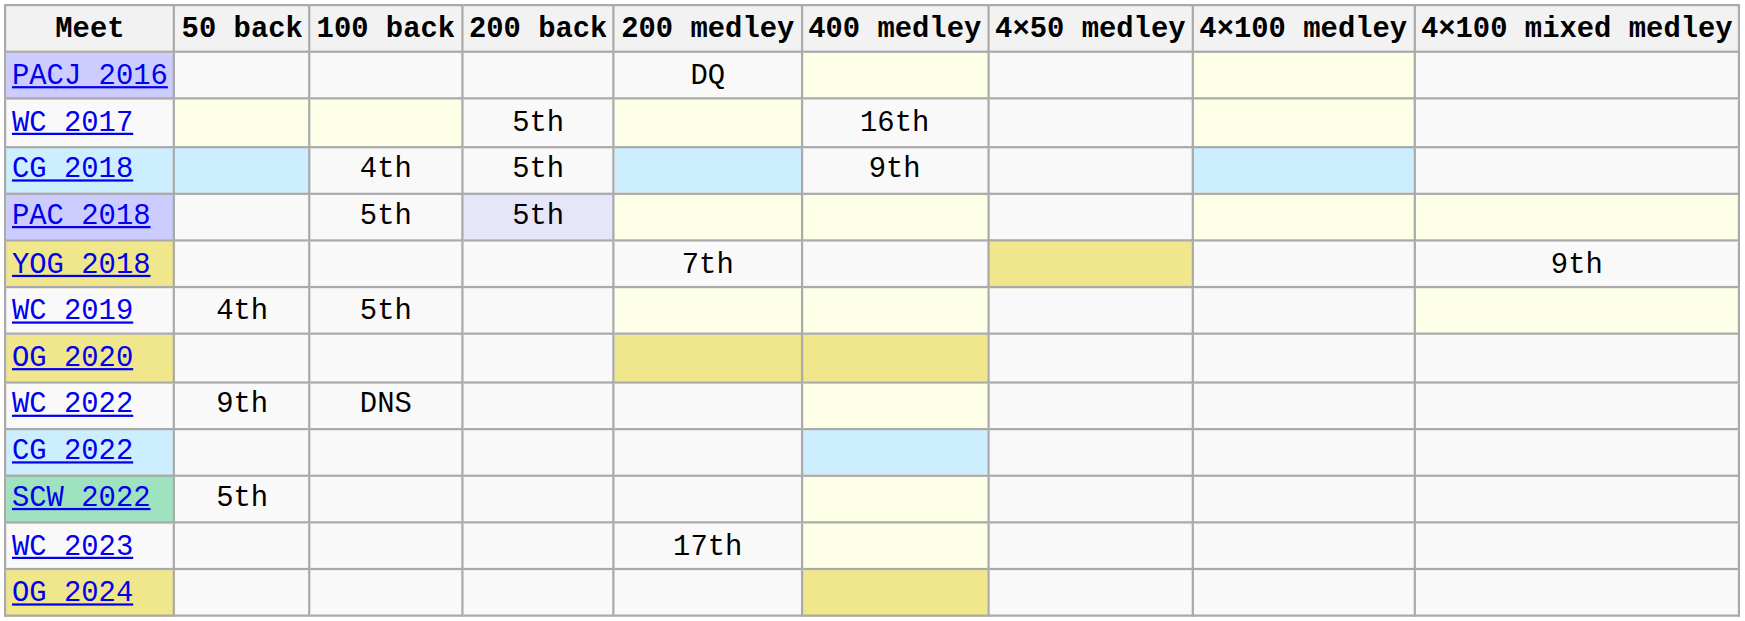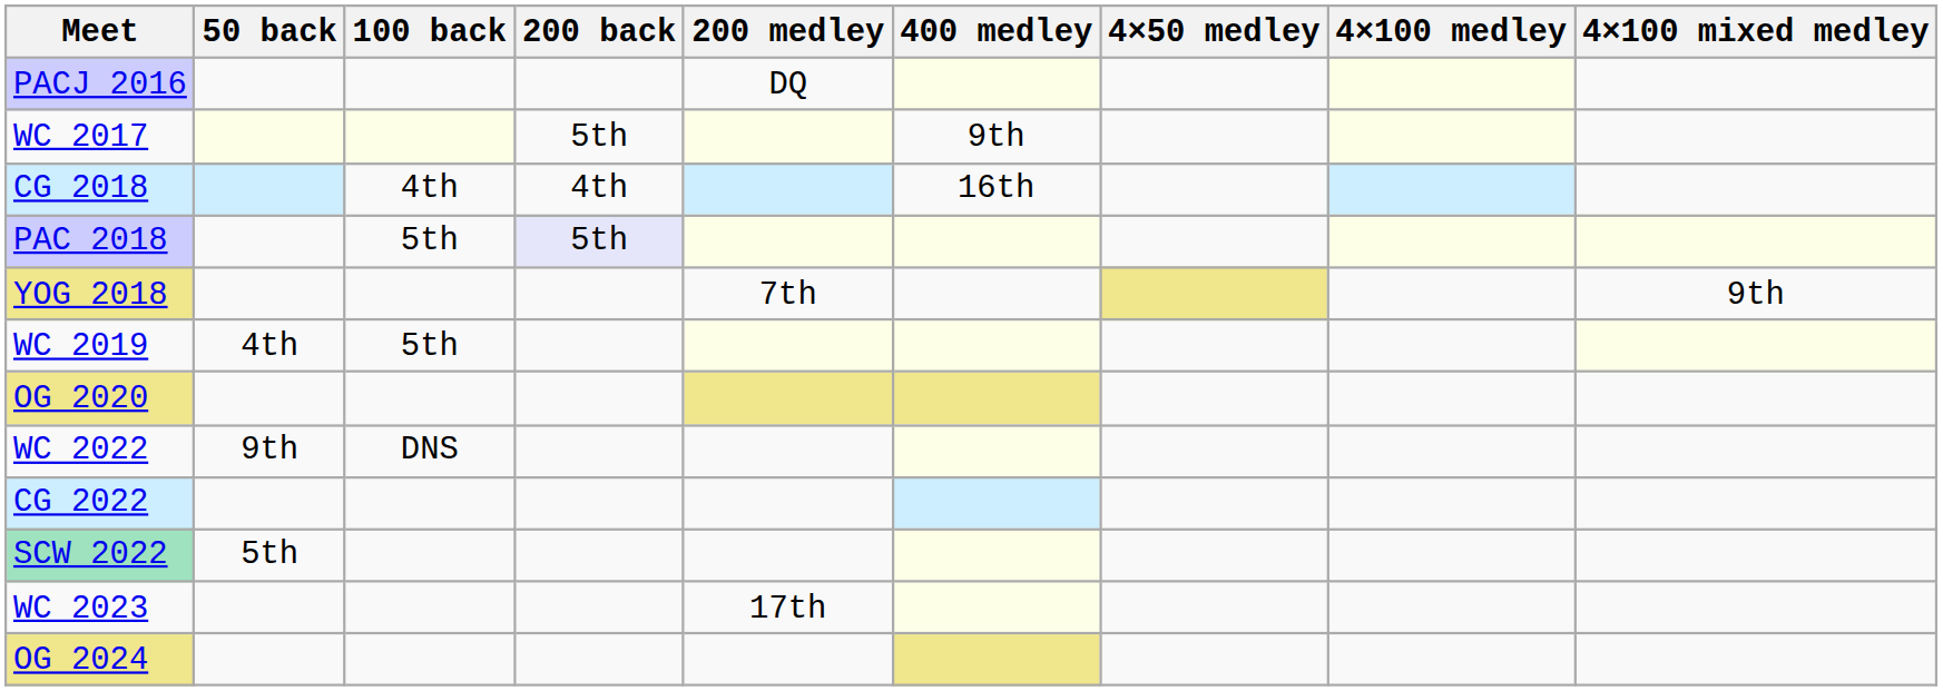WC 2017 | 400 medley: 16th -> 9th
CG 2018 | 200 back: 5th -> 4th
CG 2018 | 400 medley: 9th -> 16th
